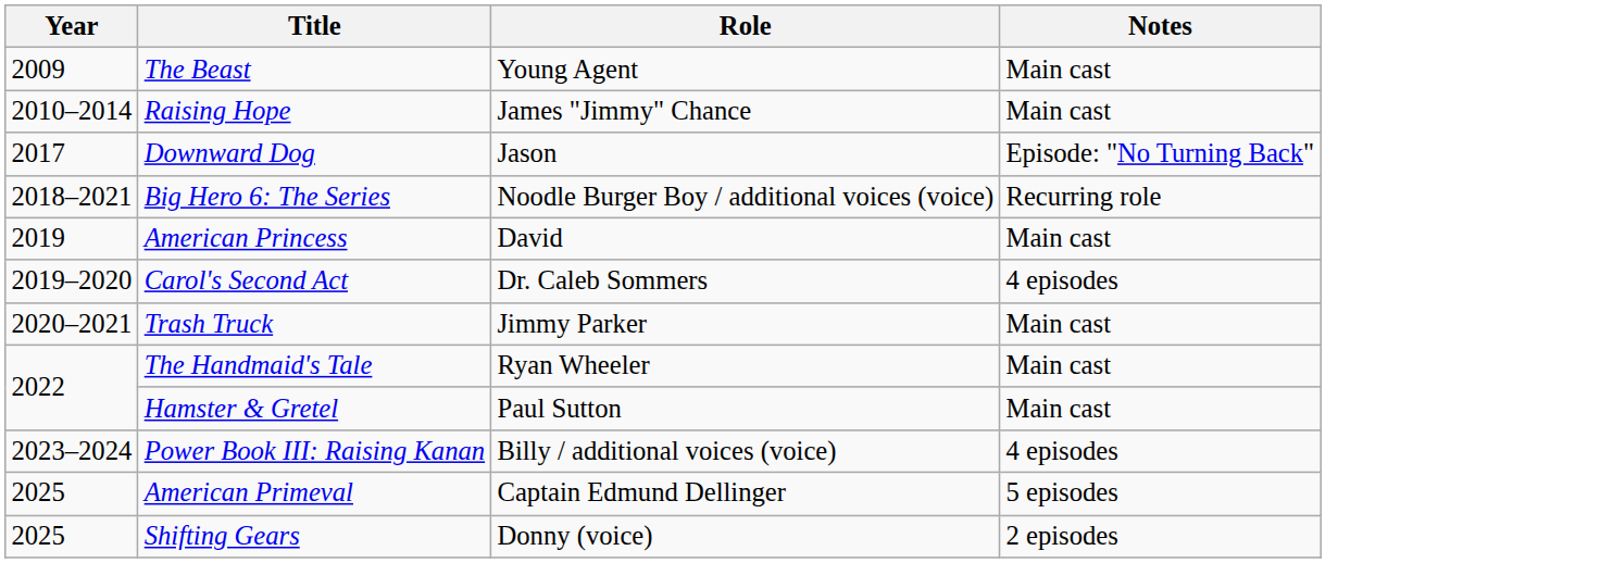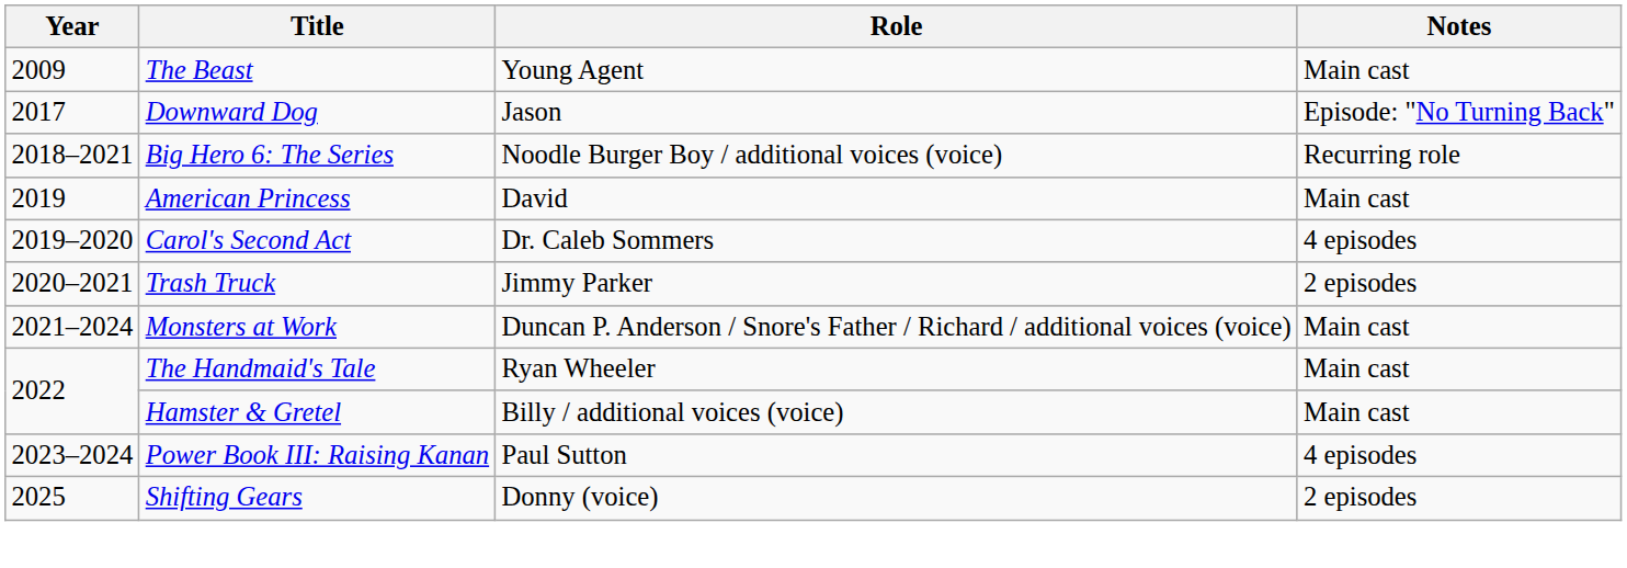- row: 2010–2014 | Raising Hope | James "Jimmy" Chance | Main cast
Trash Truck | Notes: Main cast -> 2 episodes
+ row: 2021–2024 | Monsters at Work | Duncan P. Anderson / Snore's Father / Richard / additional voices (voice) | Main cast
Hamster & Gretel | Role: Paul Sutton -> Billy / additional voices (voice)
Power Book III: Raising Kanan | Role: Billy / additional voices (voice) -> Paul Sutton
- row: 2025 | American Primeval | Captain Edmund Dellinger | 5 episodes
